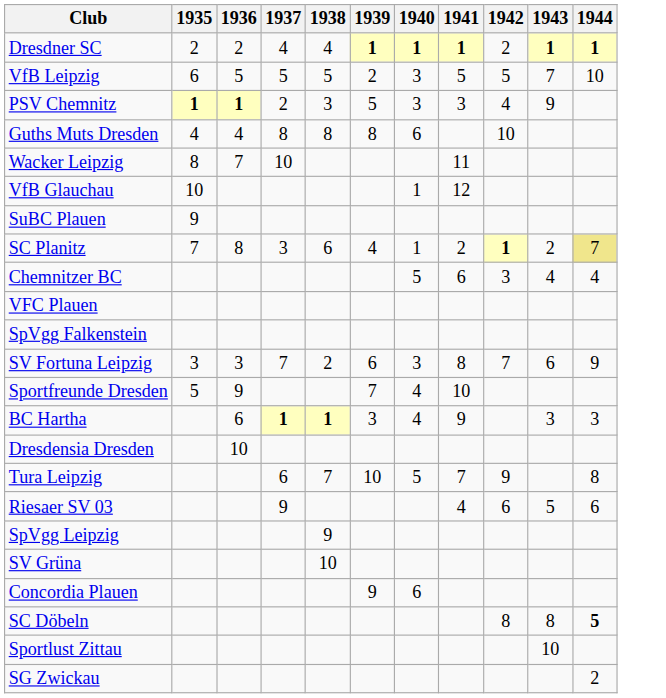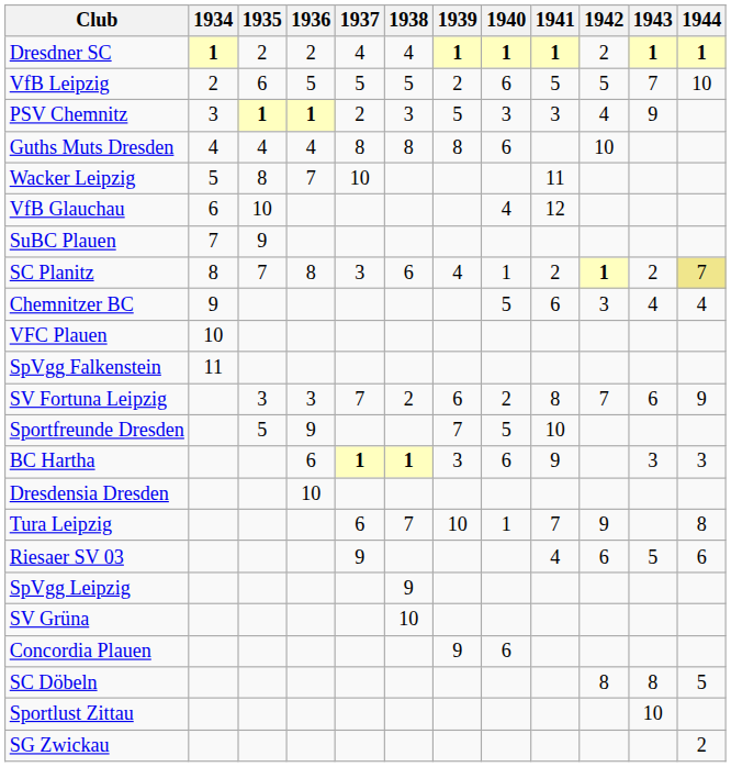+ column: 1934 | 1 | 2 | 3 | 4 | 5 | 6 | 7 | 8 | 9 | 10 | 11
VfB Leipzig | 1940: 3 -> 6
VfB Glauchau | 1940: 1 -> 4
SV Fortuna Leipzig | 1940: 3 -> 2
Sportfreunde Dresden | 1940: 4 -> 5
BC Hartha | 1940: 4 -> 6
Tura Leipzig | 1940: 5 -> 1
SC Döbeln | 1944: bold -> normal
